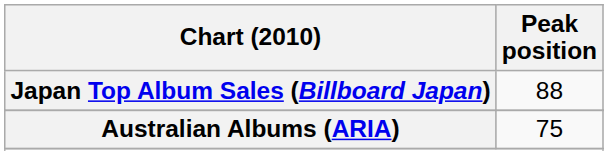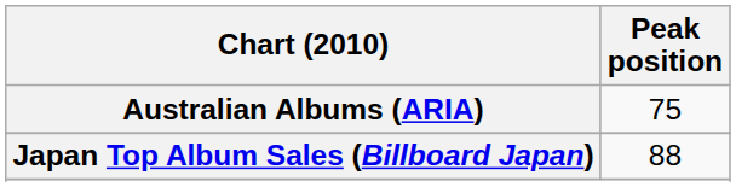rows swapped: Australian Albums (ARIA) <-> Japan Top Album Sales (Billboard Japan)
